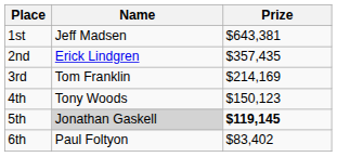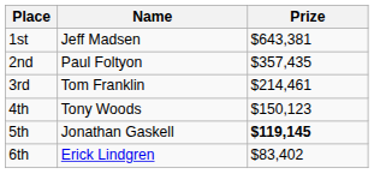2nd | Name: Erick Lindgren -> Paul Foltyon
3rd | Prize: $214,169 -> $214,461
5th | Name: lightgrey background -> no background
6th | Name: Paul Foltyon -> Erick Lindgren
